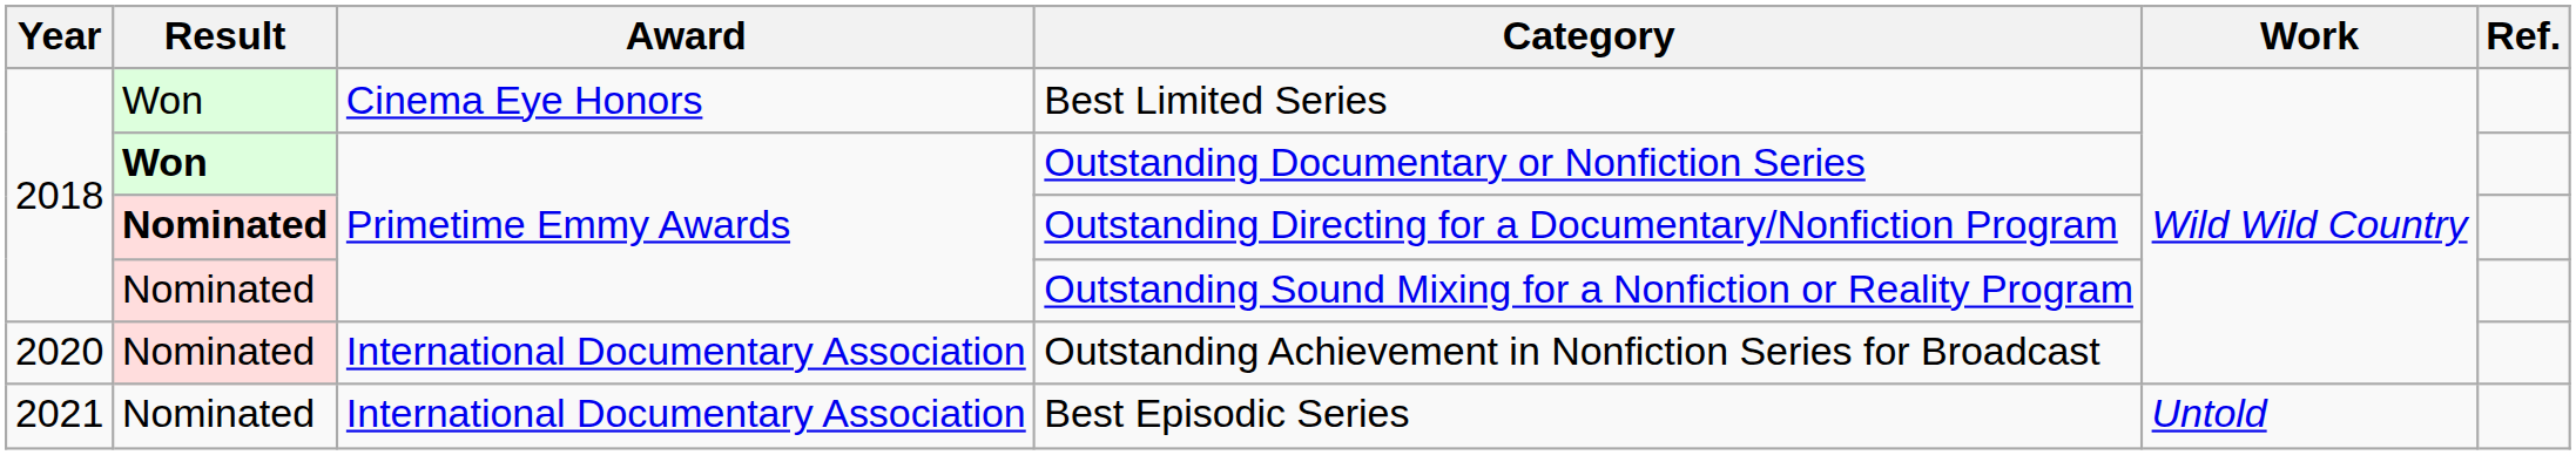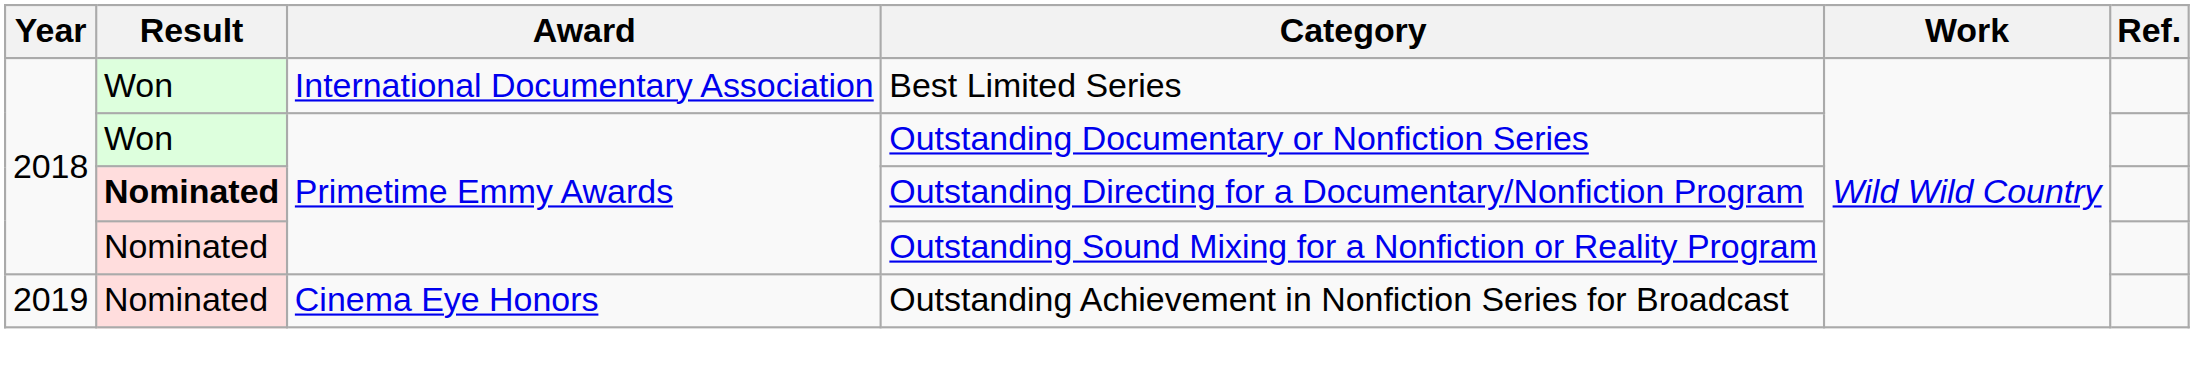Best Limited Series | Award: Cinema Eye Honors -> International Documentary Association
Outstanding Documentary or Nonfiction Series | Result: bold -> normal
Outstanding Achievement in Nonfiction Series for Broadcast | Year: 2020 -> 2019
Outstanding Achievement in Nonfiction Series for Broadcast | Award: International Documentary Association -> Cinema Eye Honors
- row: 2021 | Nominated | International Documentary Association | Best Episodic Series | Untold
